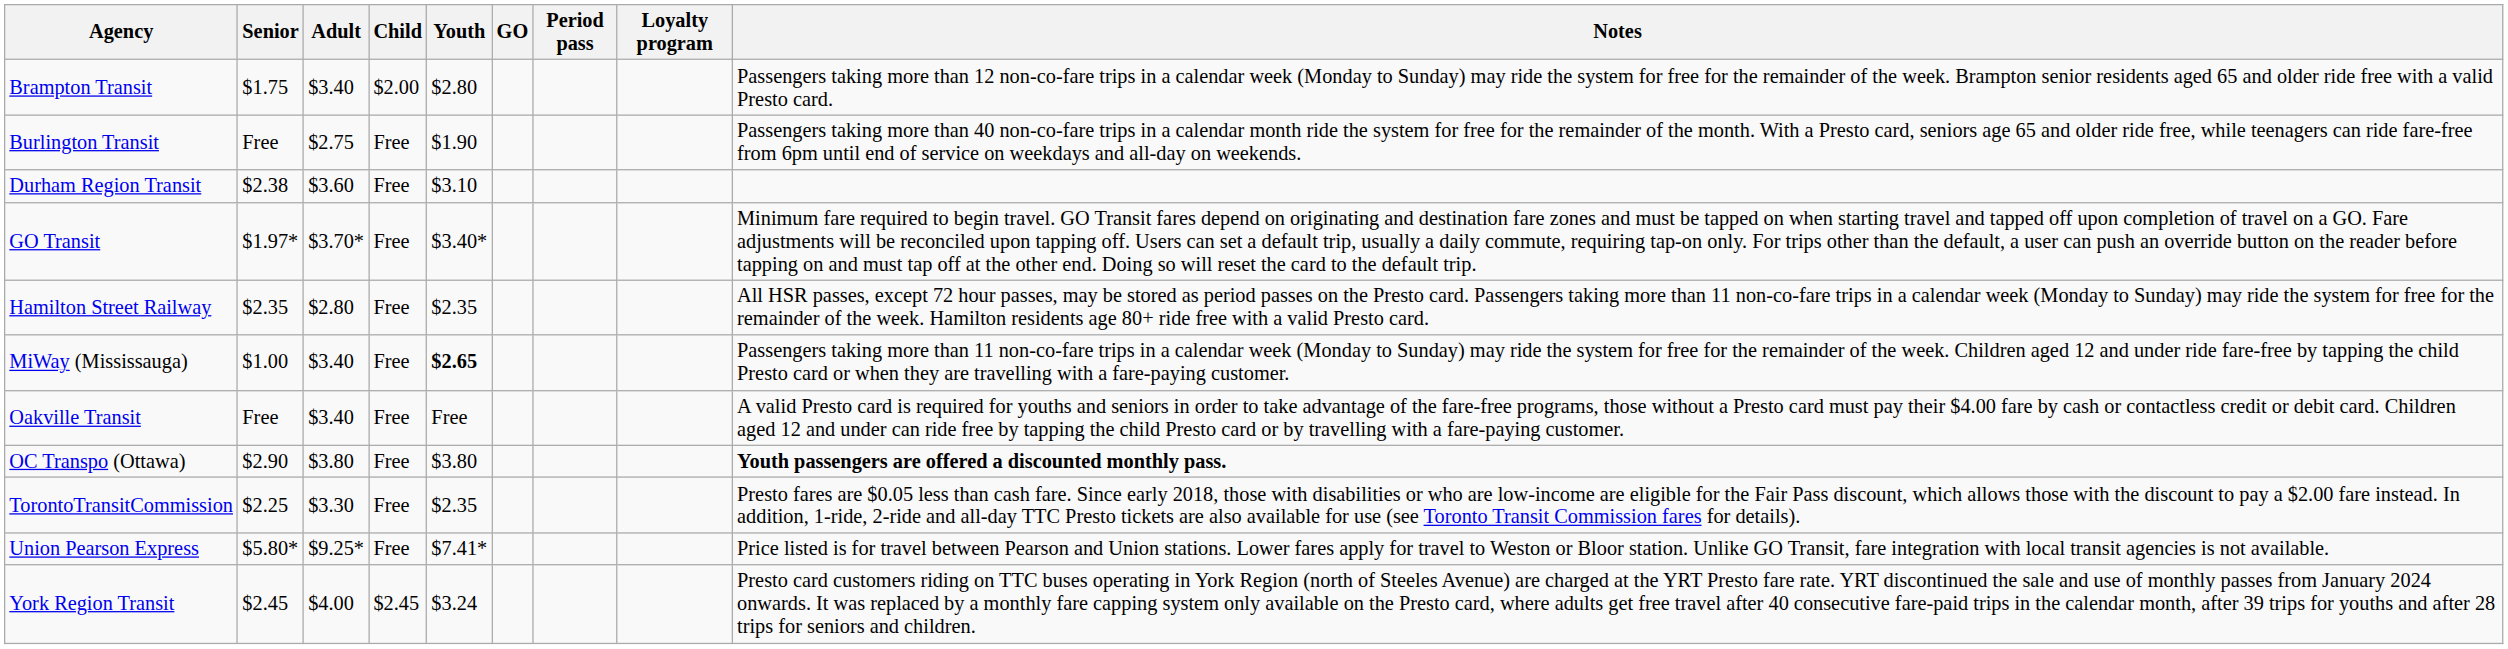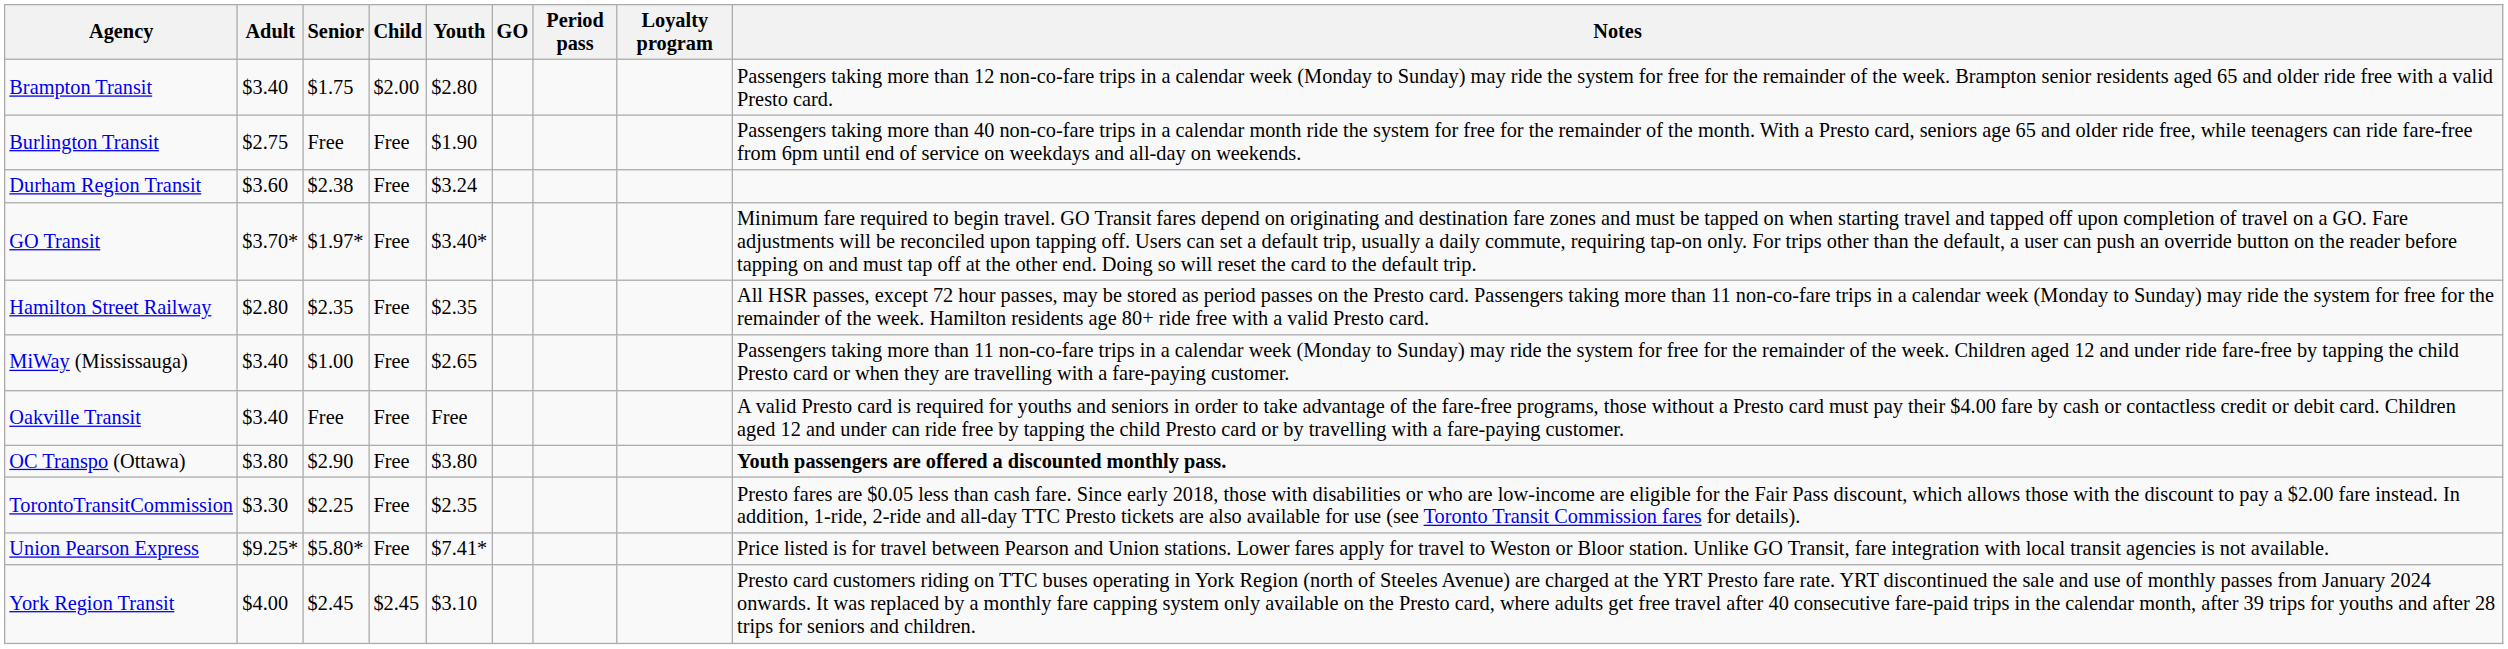columns swapped: Adult <-> Senior
Durham Region Transit | Youth: $3.10 -> $3.24
MiWay (Mississauga) | Youth: bold -> normal
York Region Transit | Youth: $3.24 -> $3.10
